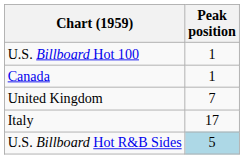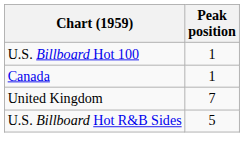- row: Italy | 17
U.S. Billboard Hot R&B Sides | Peak position: lightblue background -> no background
